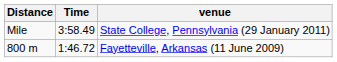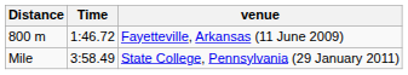rows swapped: 800 m <-> Mile
